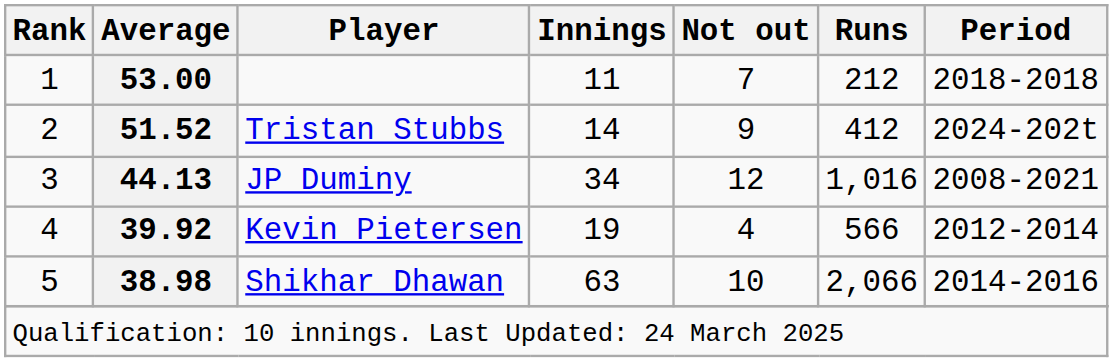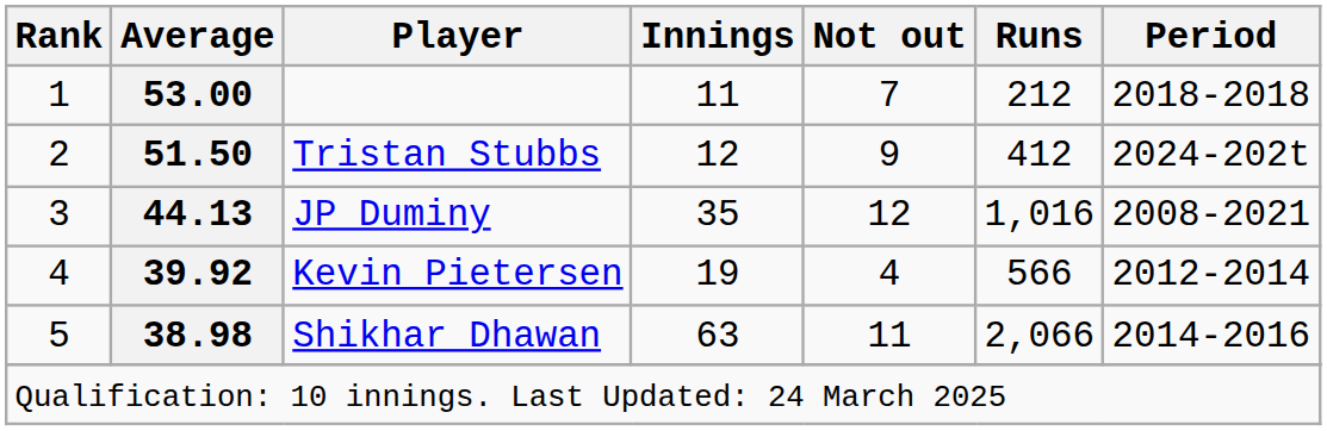Tristan Stubbs | Average: 51.52 -> 51.50
Tristan Stubbs | Innings: 14 -> 12
JP Duminy | Innings: 34 -> 35
Shikhar Dhawan | Not out: 10 -> 11
